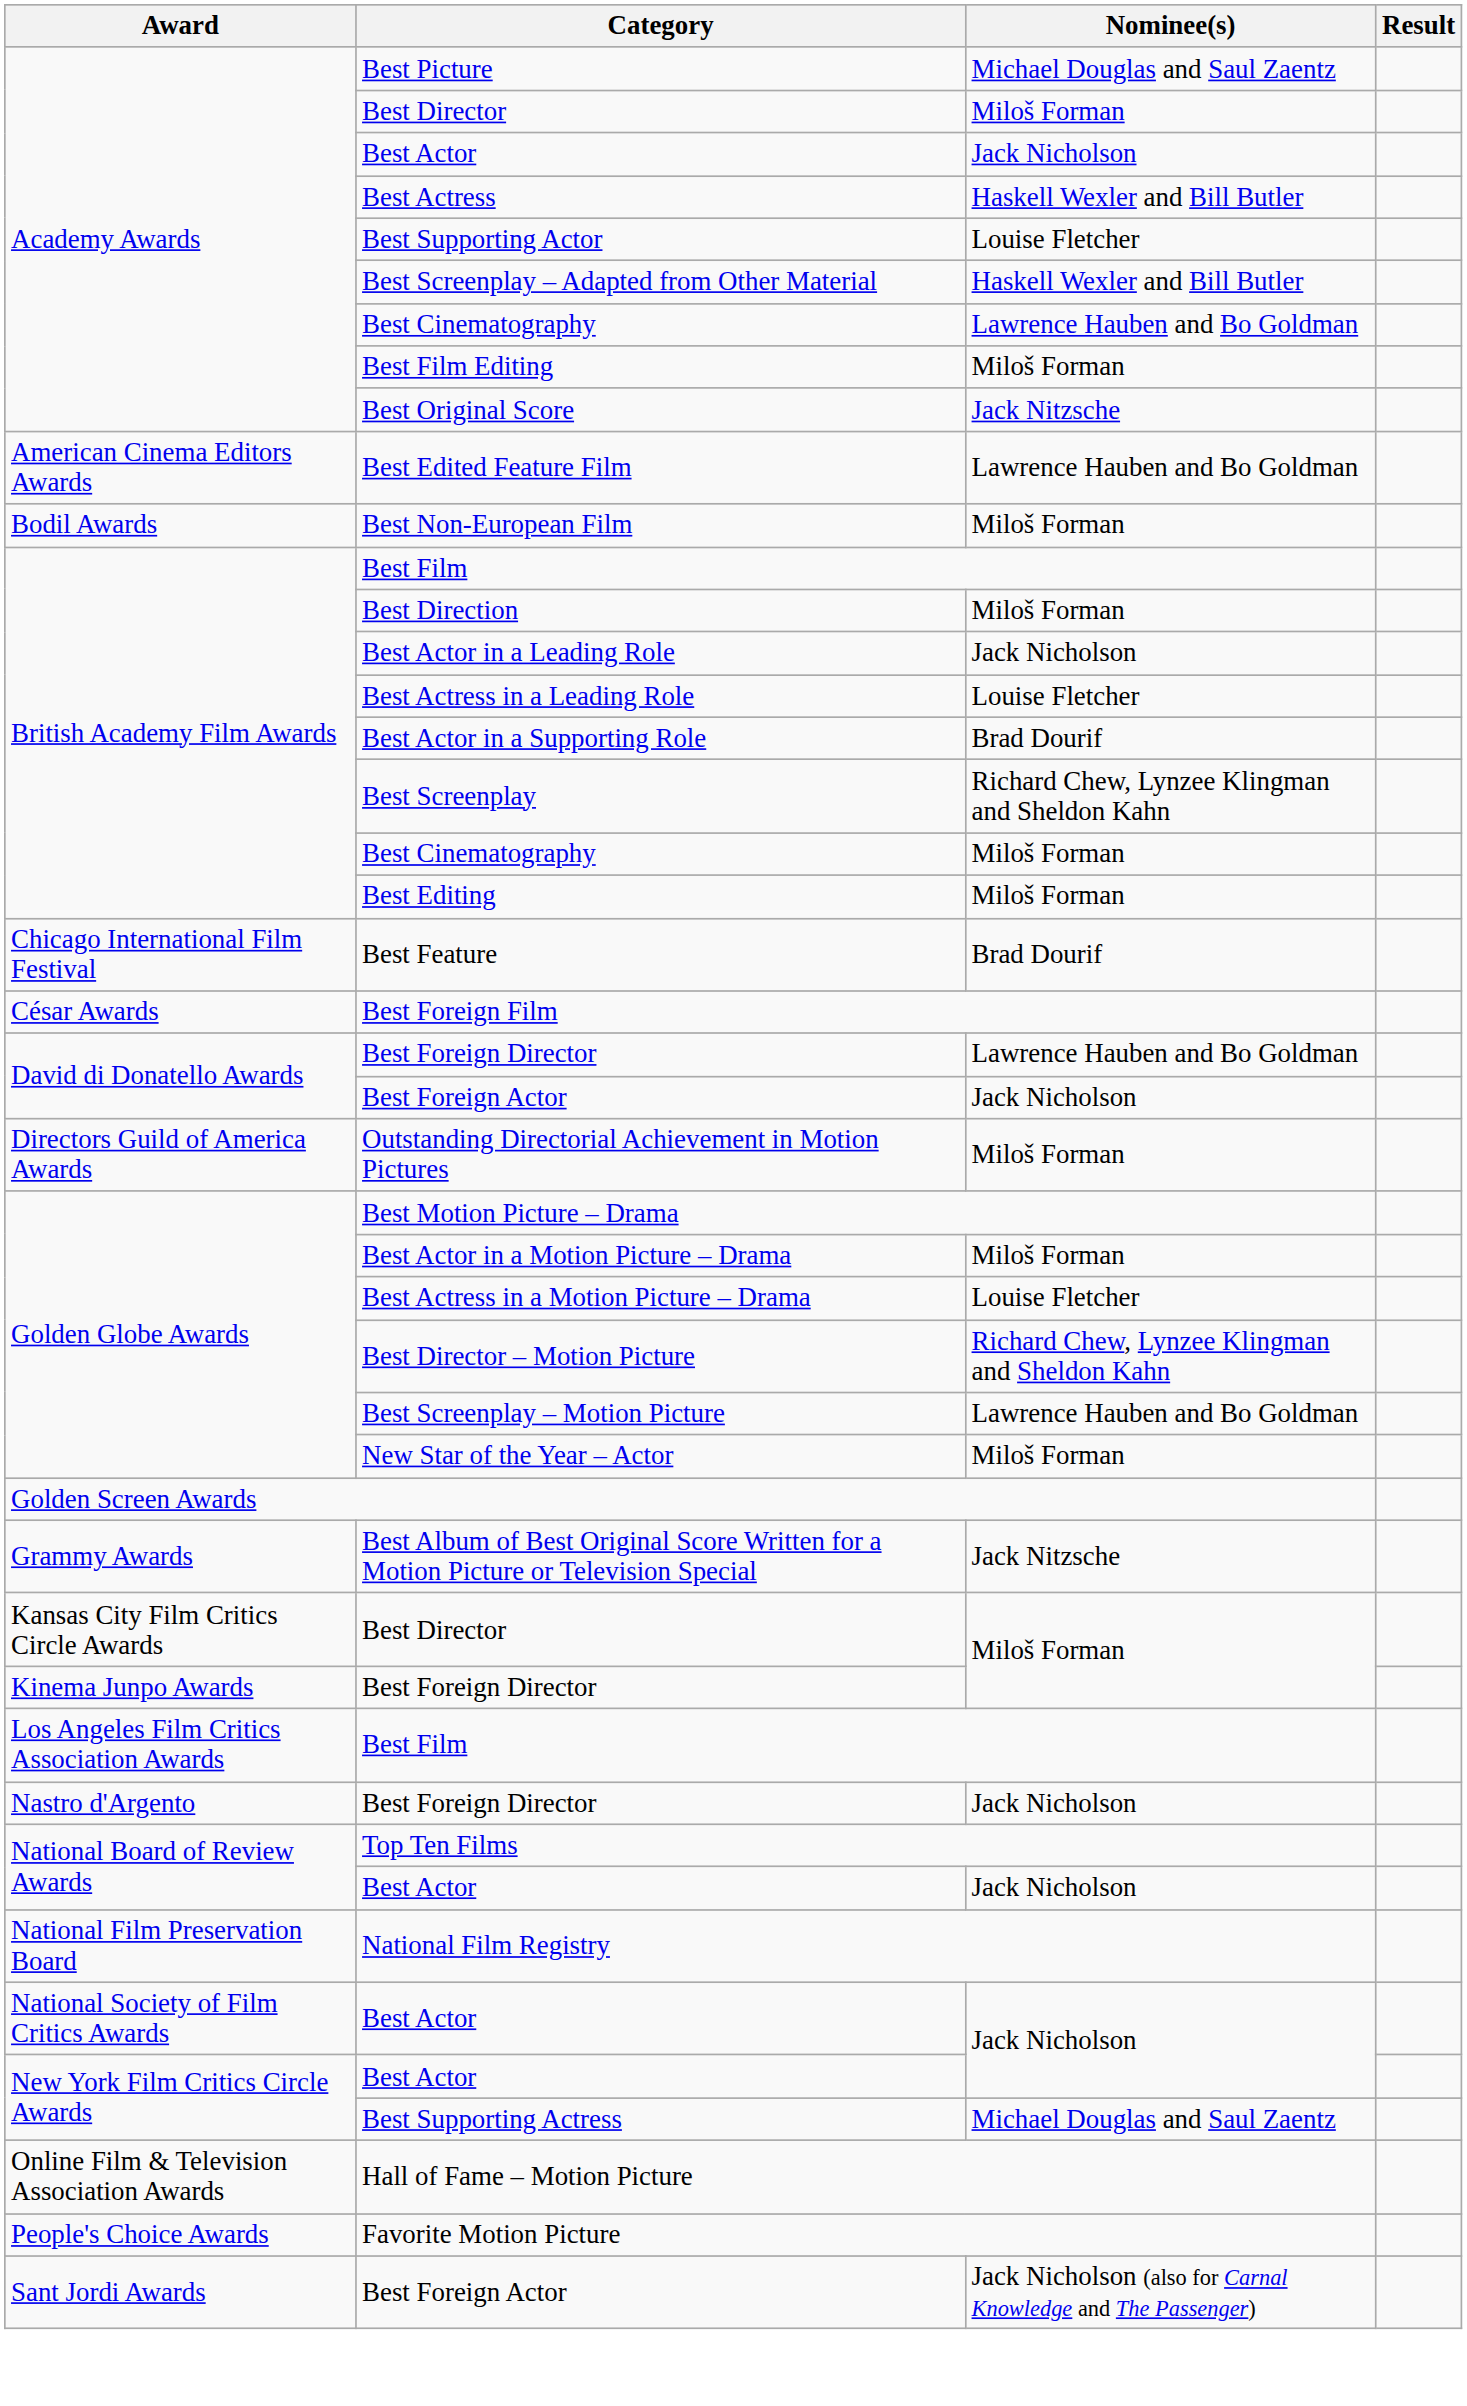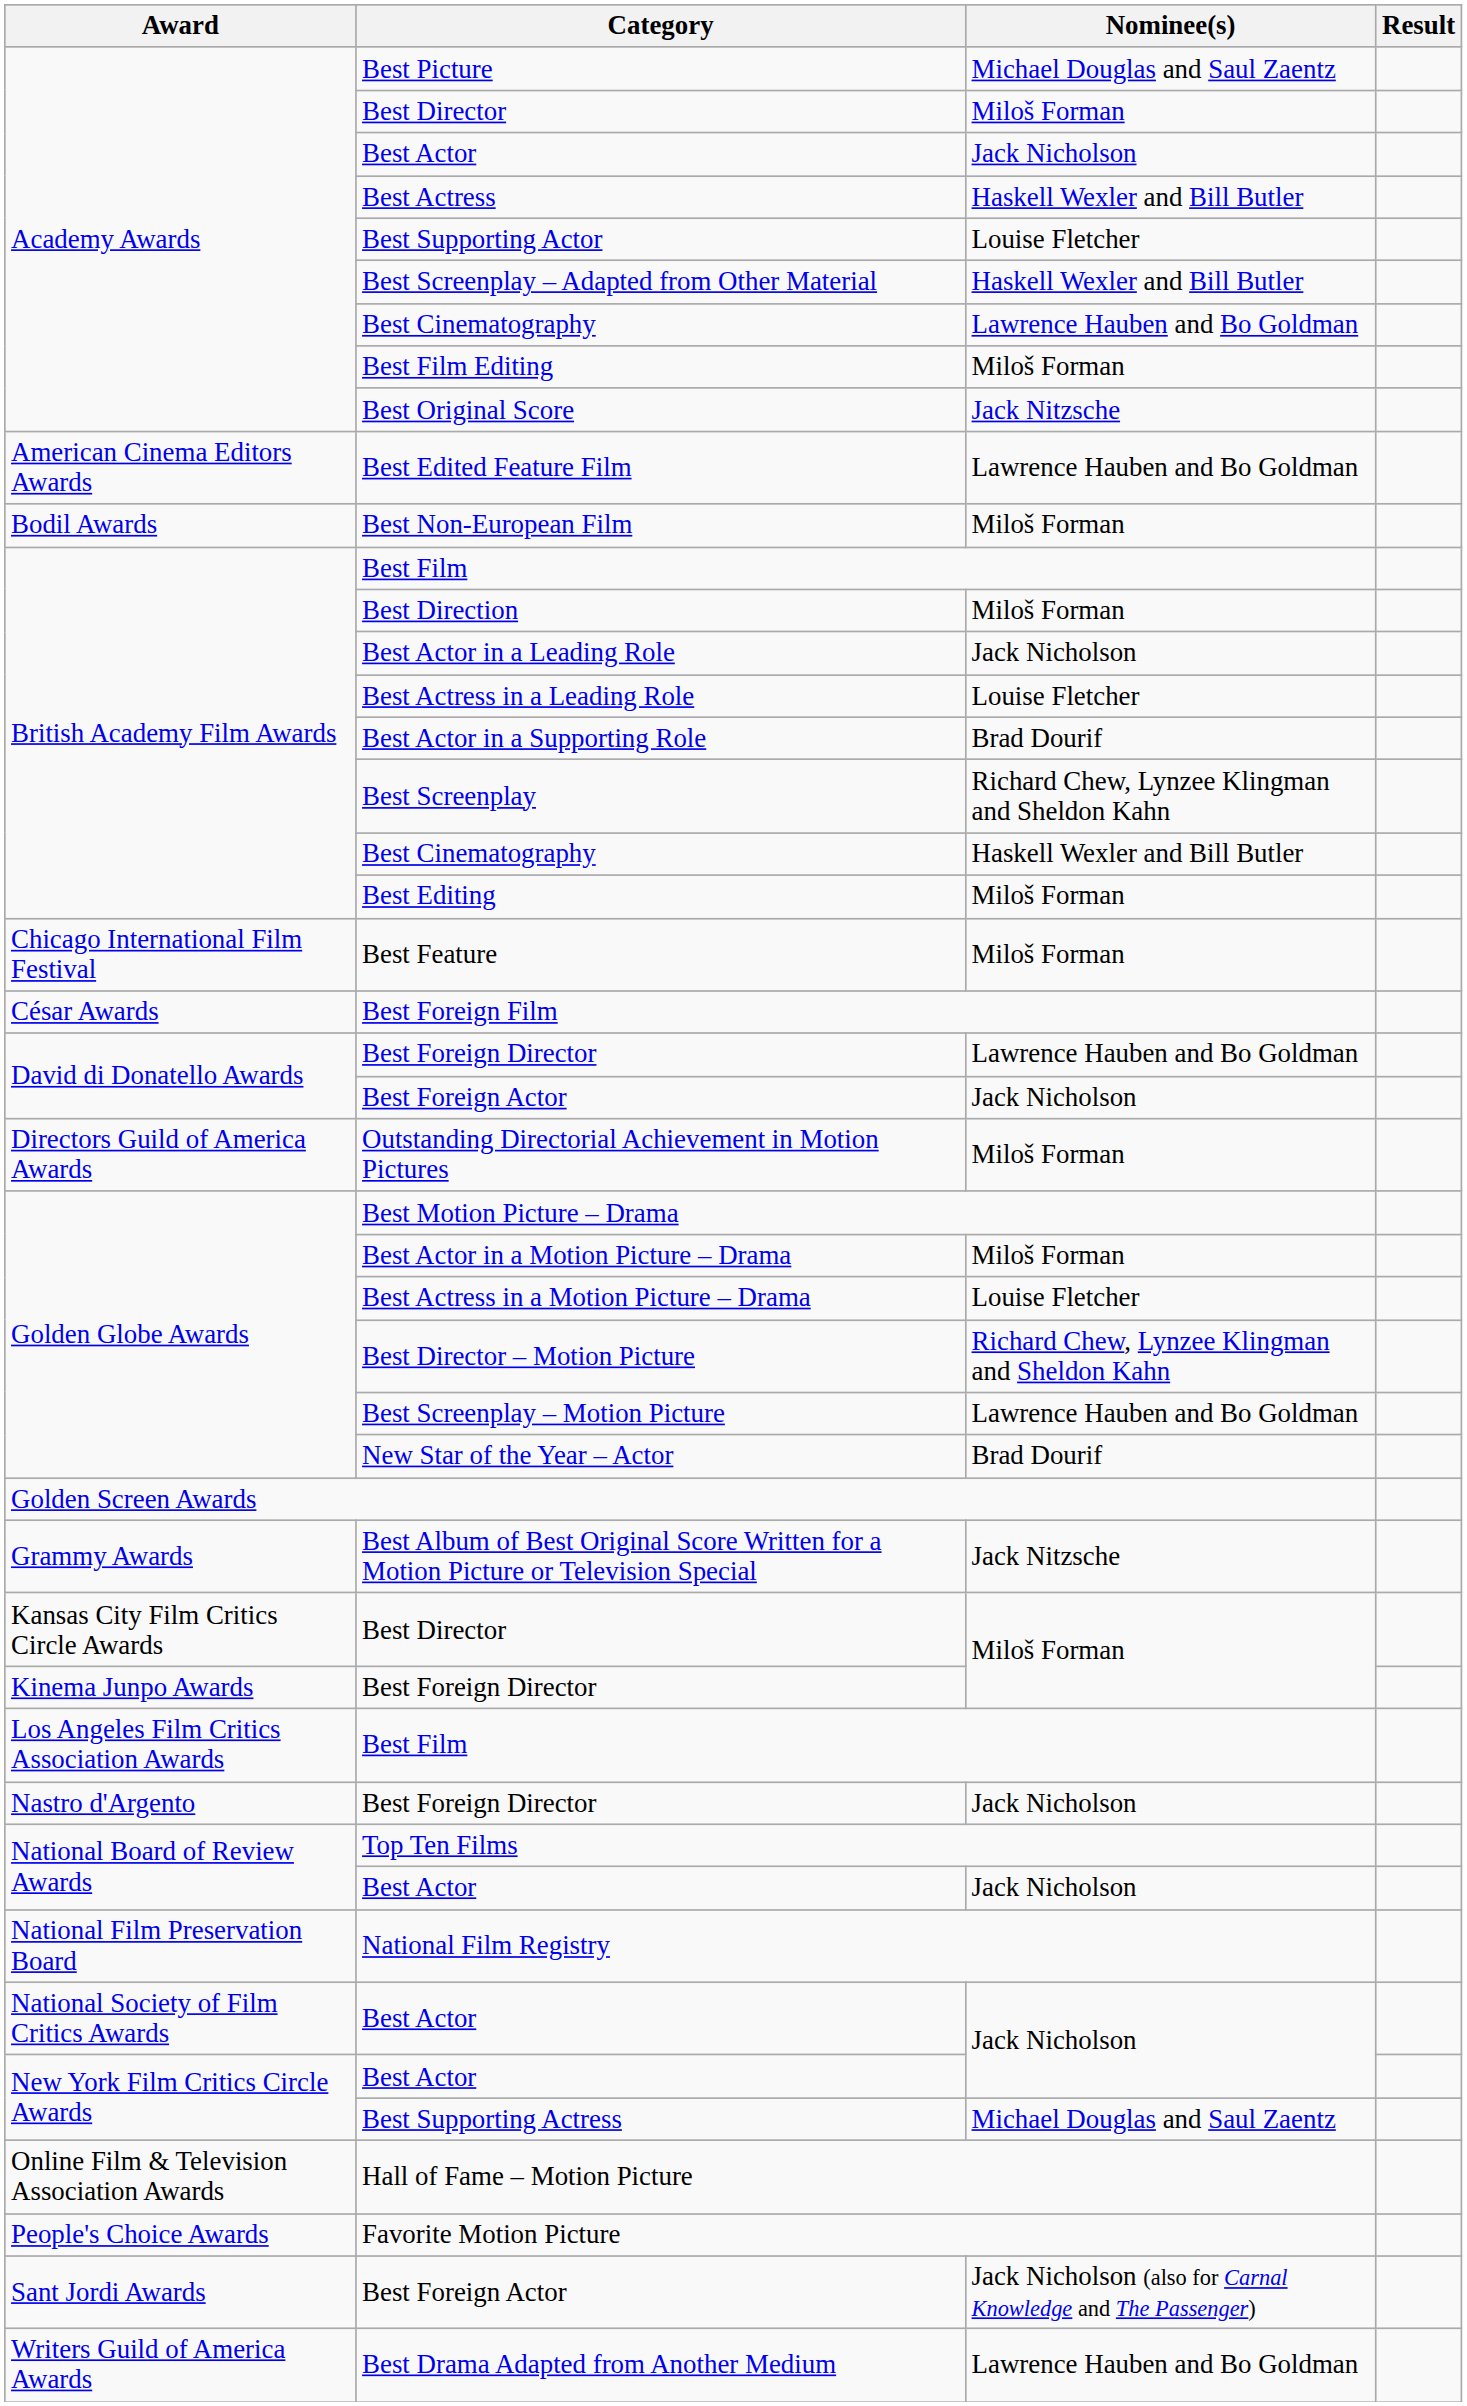British Academy Film Awards / Best Cinematography | Nominee(s): Miloš Forman -> Haskell Wexler and Bill Butler
Best Feature | Nominee(s): Brad Dourif -> Miloš Forman
New Star of the Year – Actor | Nominee(s): Miloš Forman -> Brad Dourif
+ row: Writers Guild of America Awards | Best Drama Adapted from Another Medium | Lawrence Hauben and Bo Goldman
